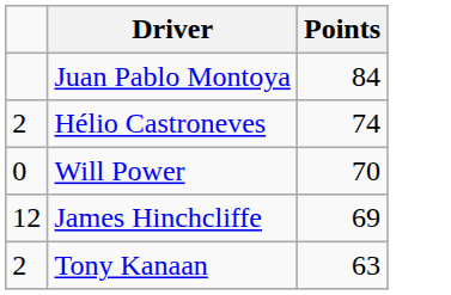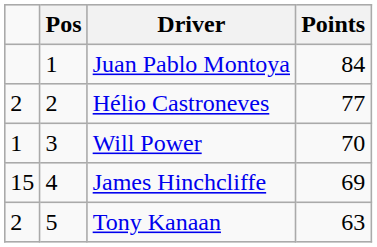+ column: Pos | 1 | 2 | 3 | 4 | 5
Hélio Castroneves | Points: 74 -> 77
Will Power | column 1: 0 -> 1
James Hinchcliffe | column 1: 12 -> 15
